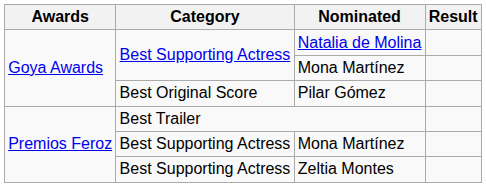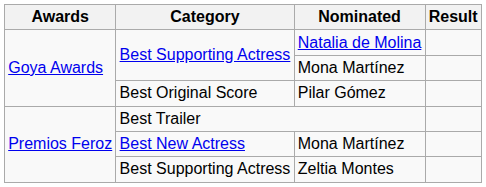Premios Feroz / Mona Martínez | Category: Best Supporting Actress -> Best New Actress
